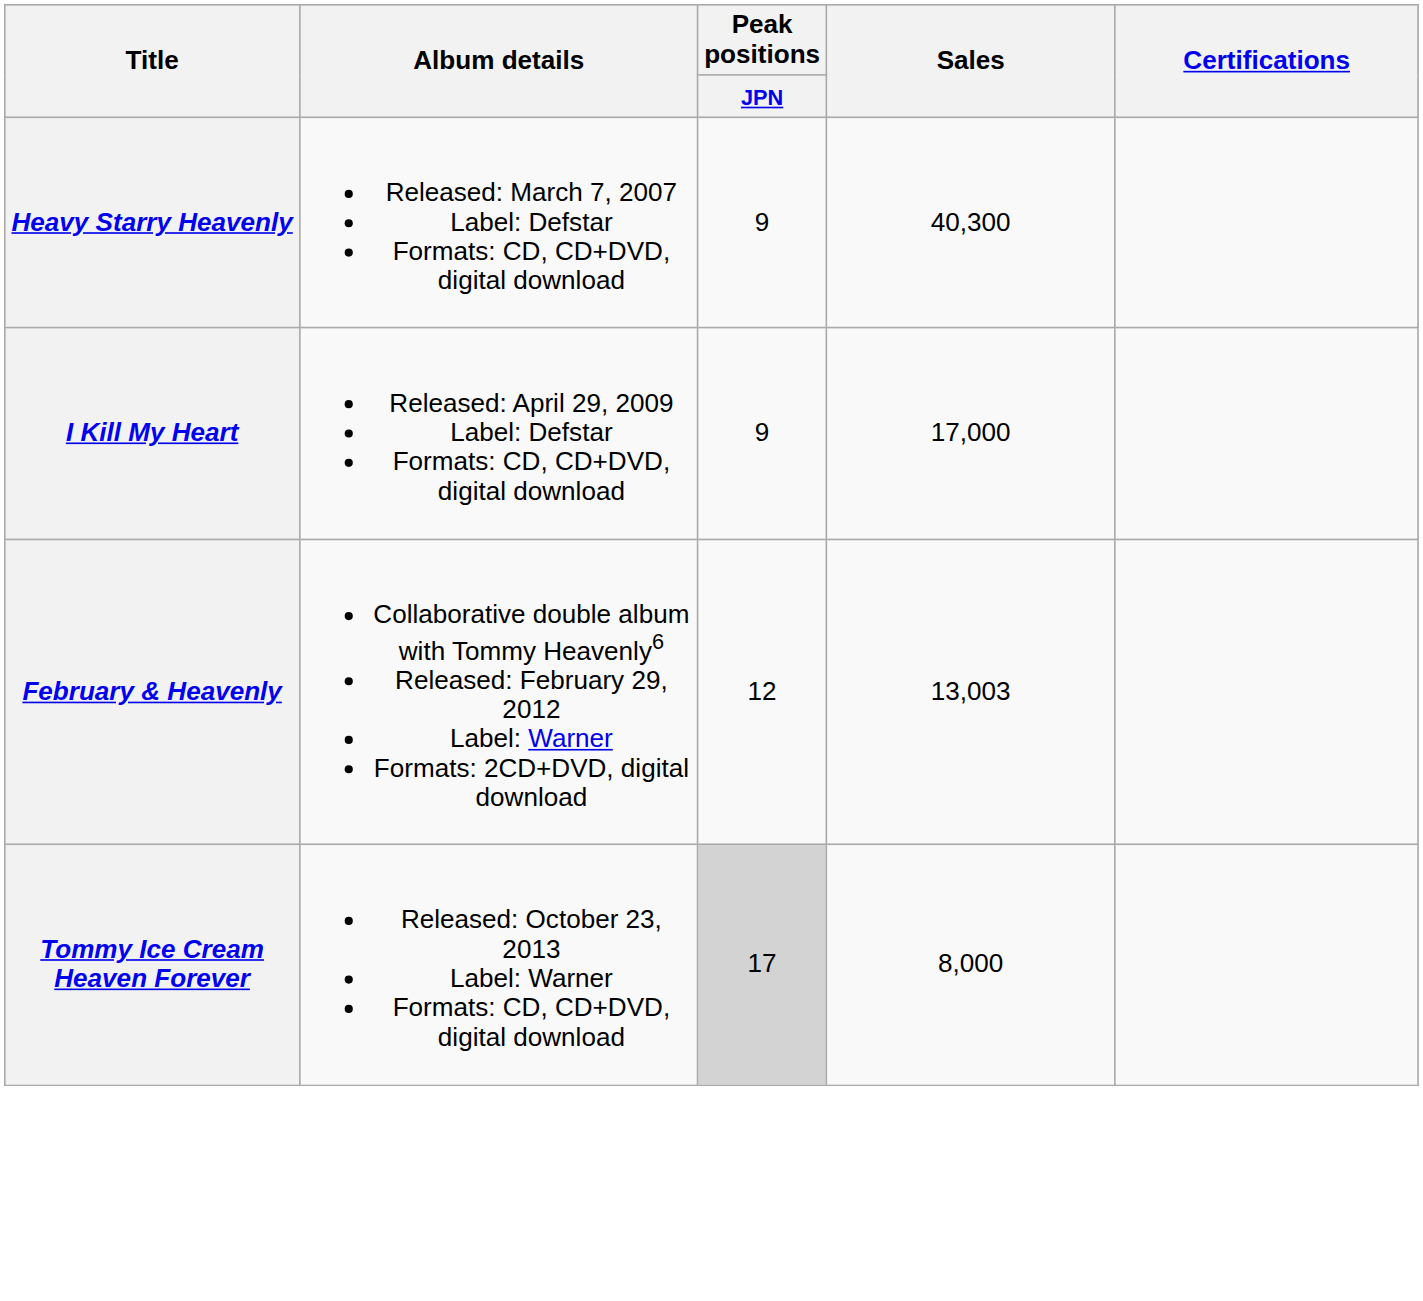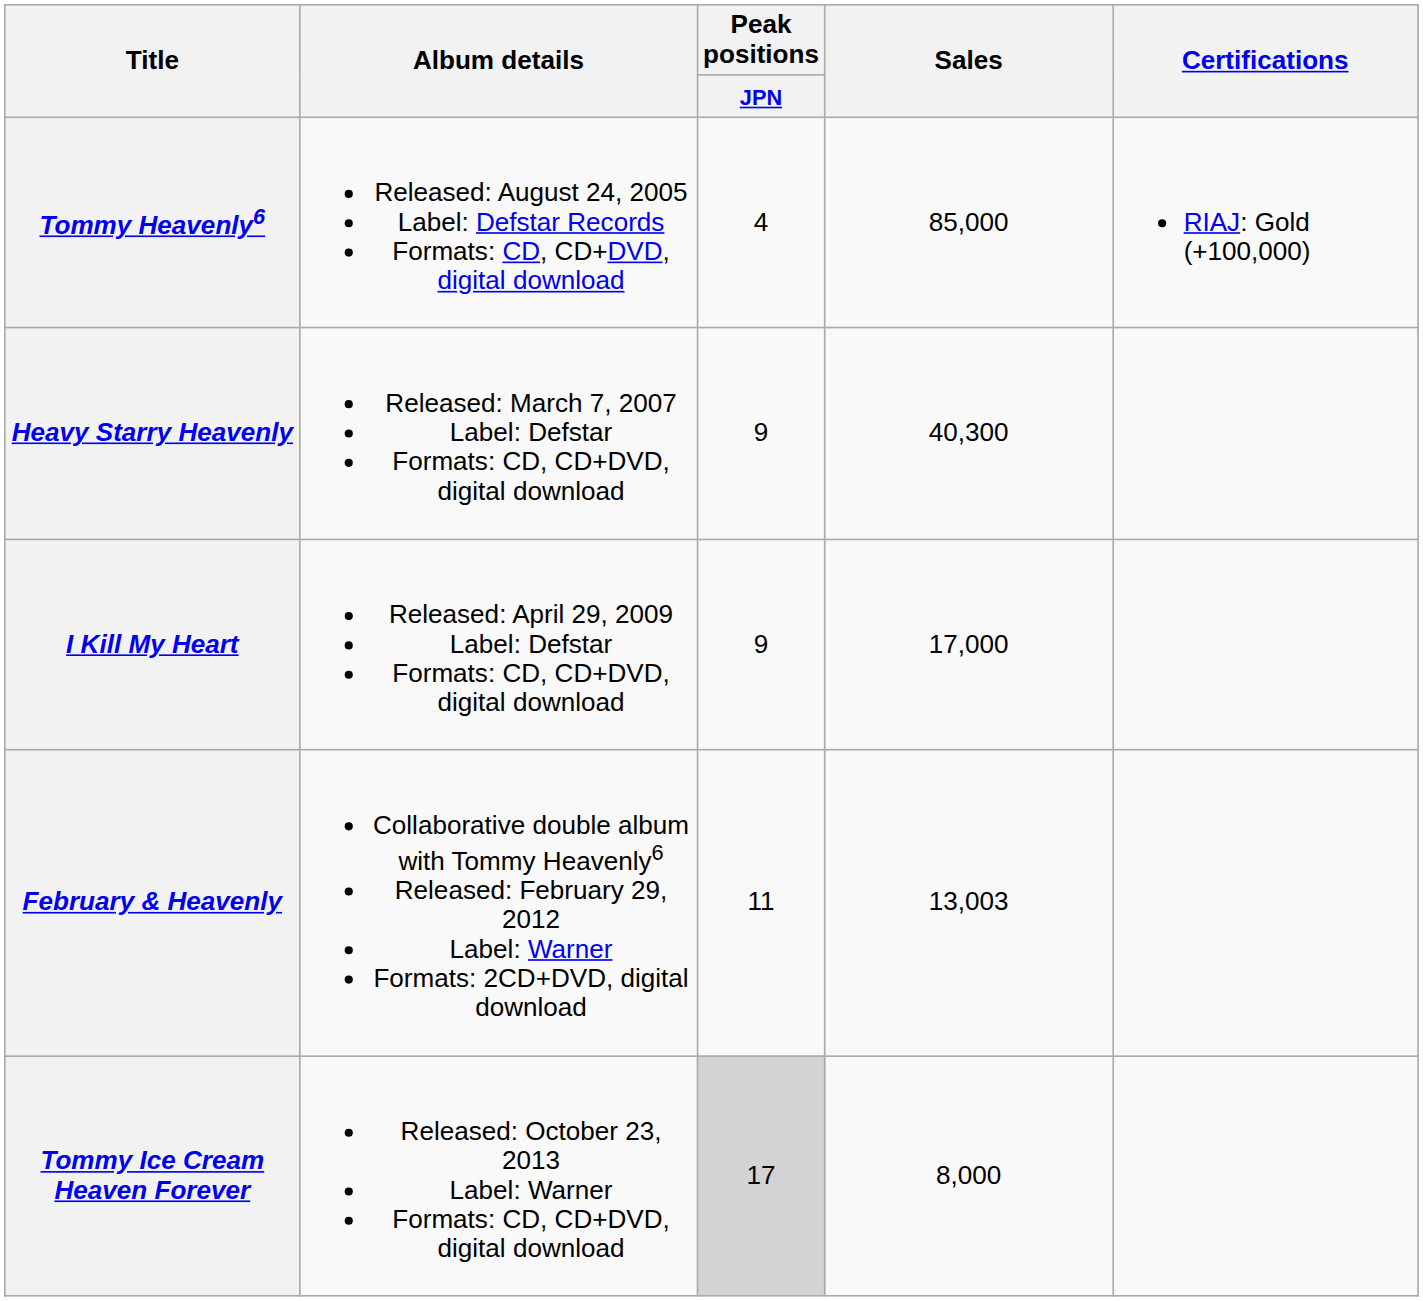+ row: Tommy Heavenly6 | Released: August 24, 2005 Label: Defstar Records Formats: CD, CD+DVD, digital download | 4 | 85,000 | RIAJ: Gold (+100,000)
February & Heavenly | Peak positions / JPN: 12 -> 11
